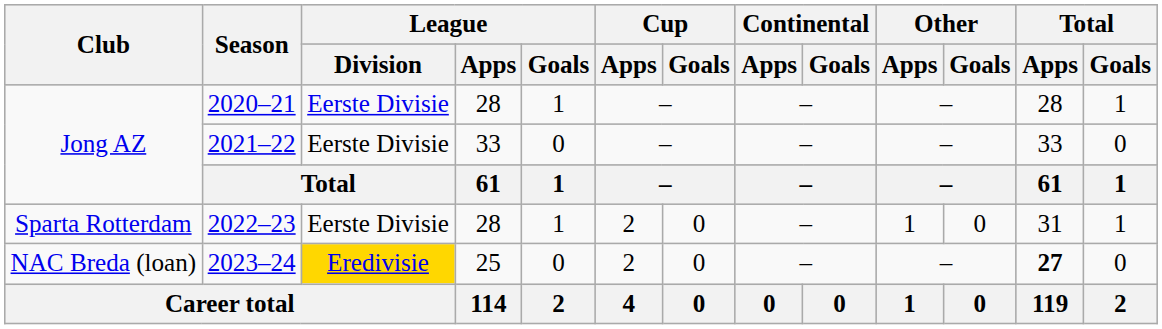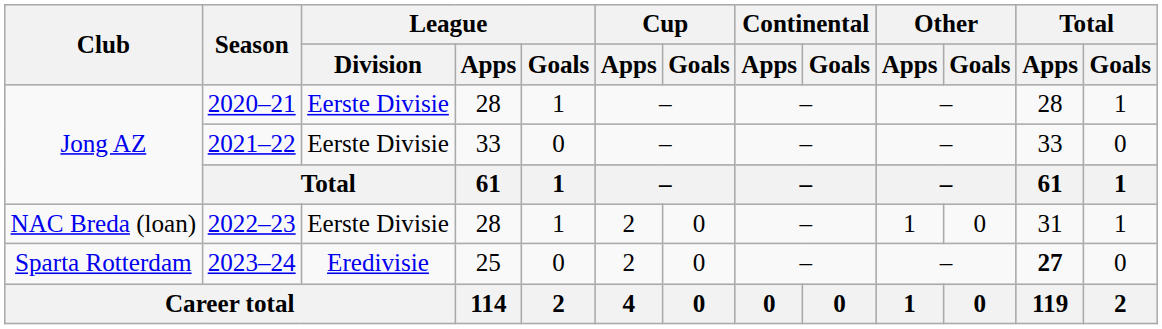2022–23 | Club: Sparta Rotterdam -> NAC Breda (loan)
2023–24 | Club: NAC Breda (loan) -> Sparta Rotterdam
2023–24 | League / Division: gold background -> no background
